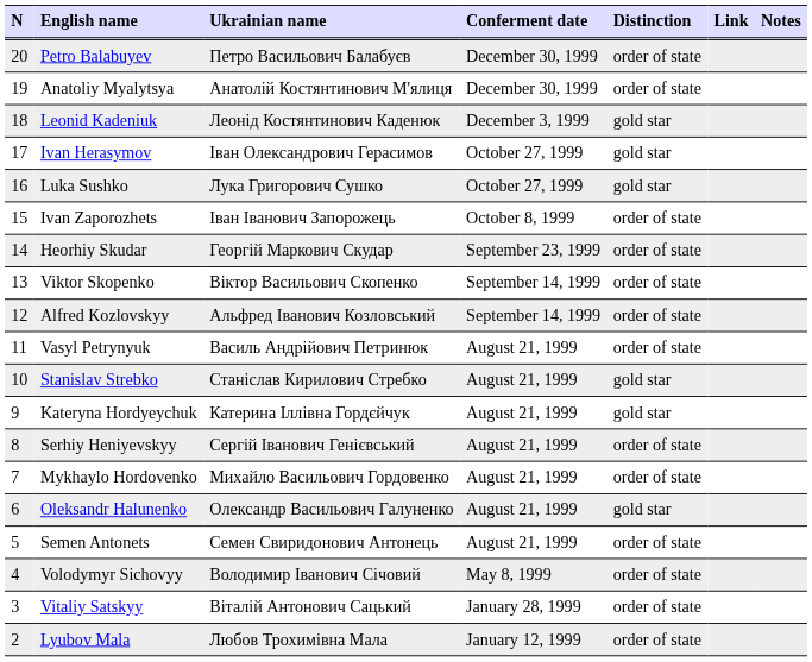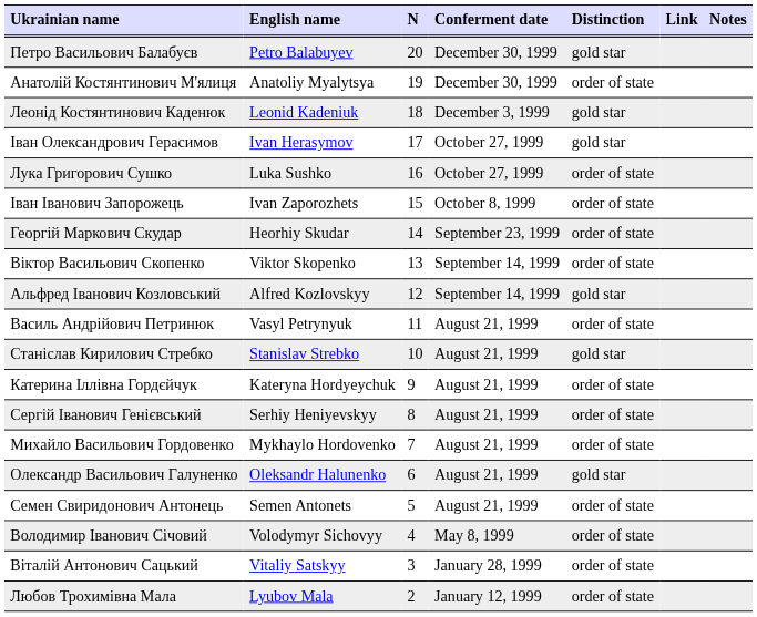columns swapped: N <-> Ukrainian name
Petro Balabuyev | Distinction: order of state -> gold star
Luka Sushko | Distinction: gold star -> order of state
Alfred Kozlovskyy | Distinction: order of state -> gold star
Kateryna Hordyeychuk | Distinction: gold star -> order of state
